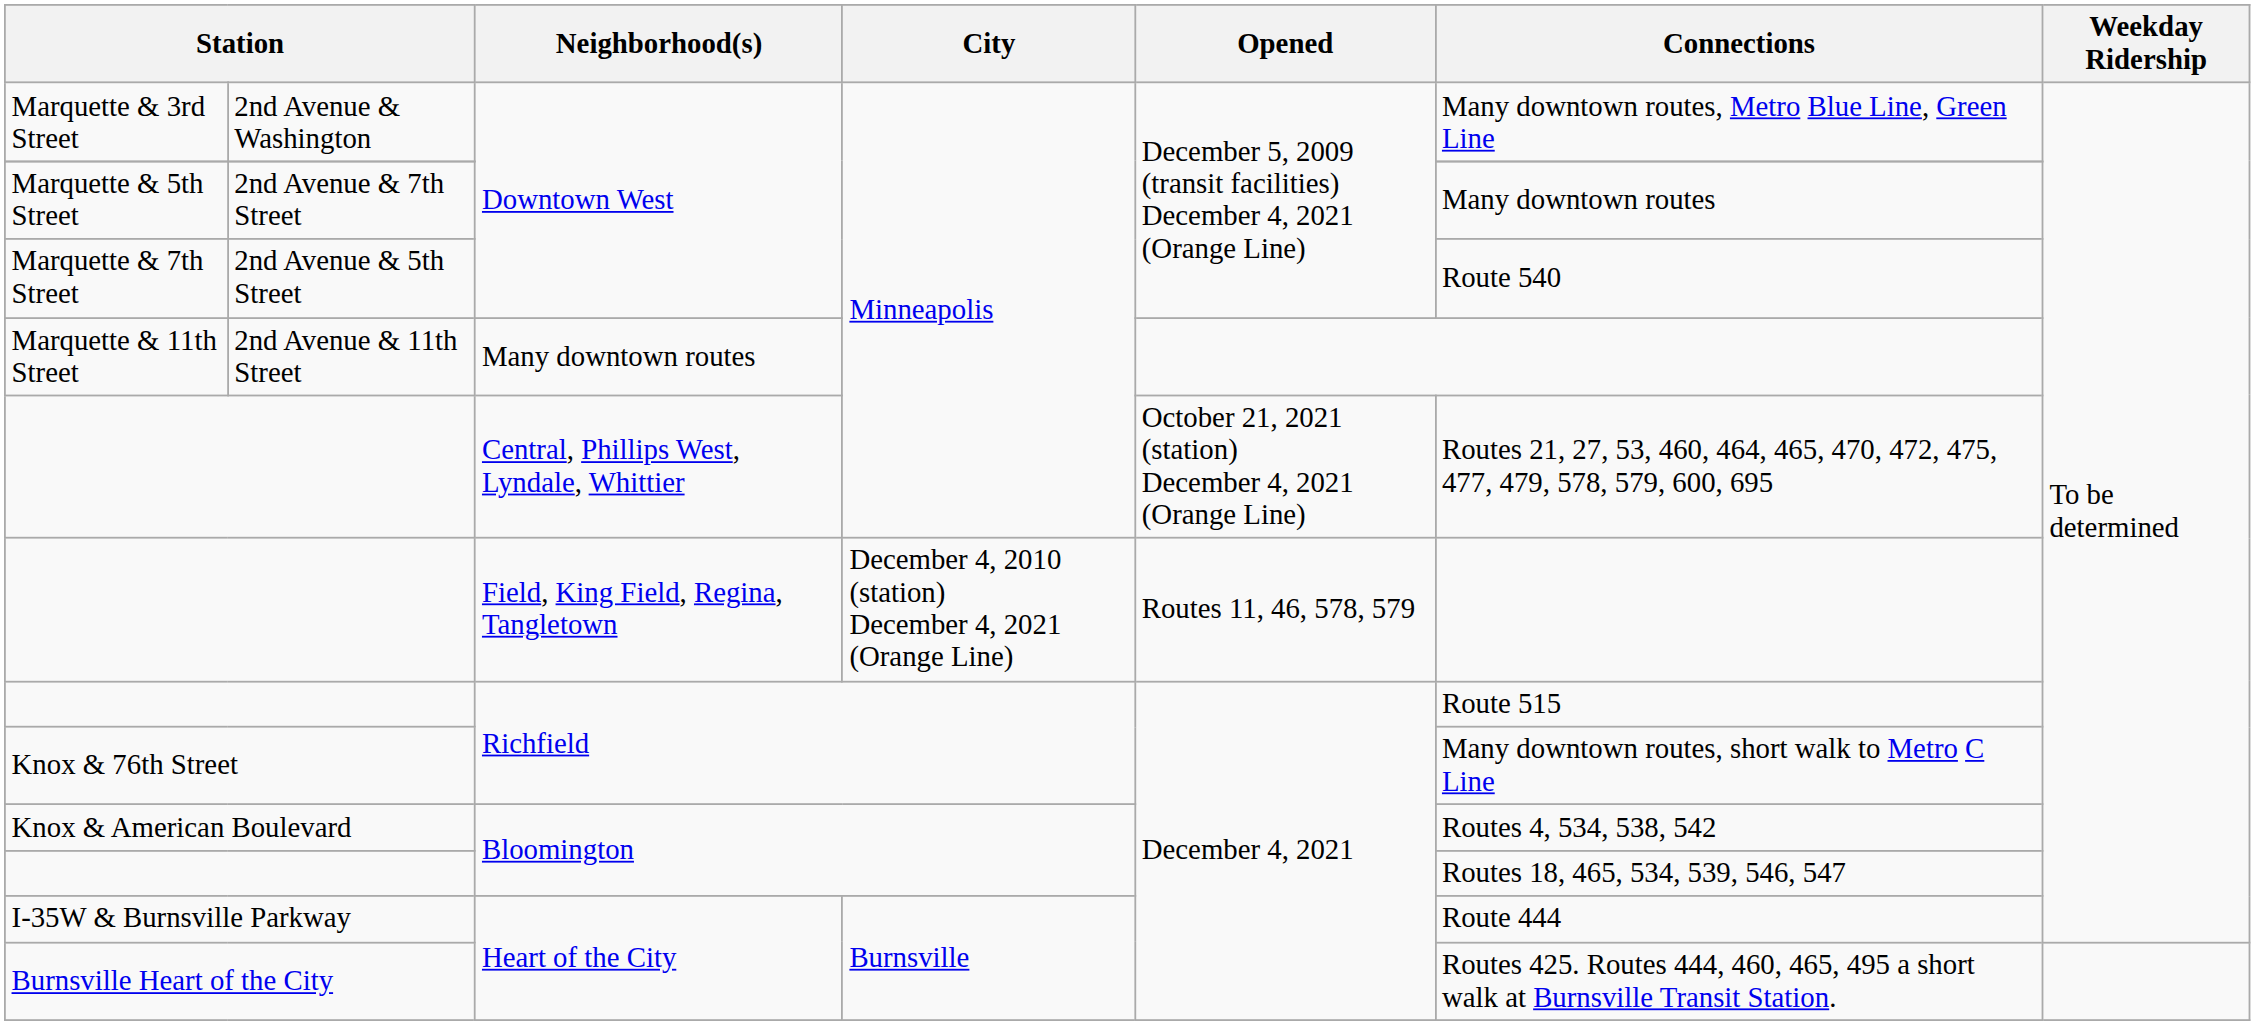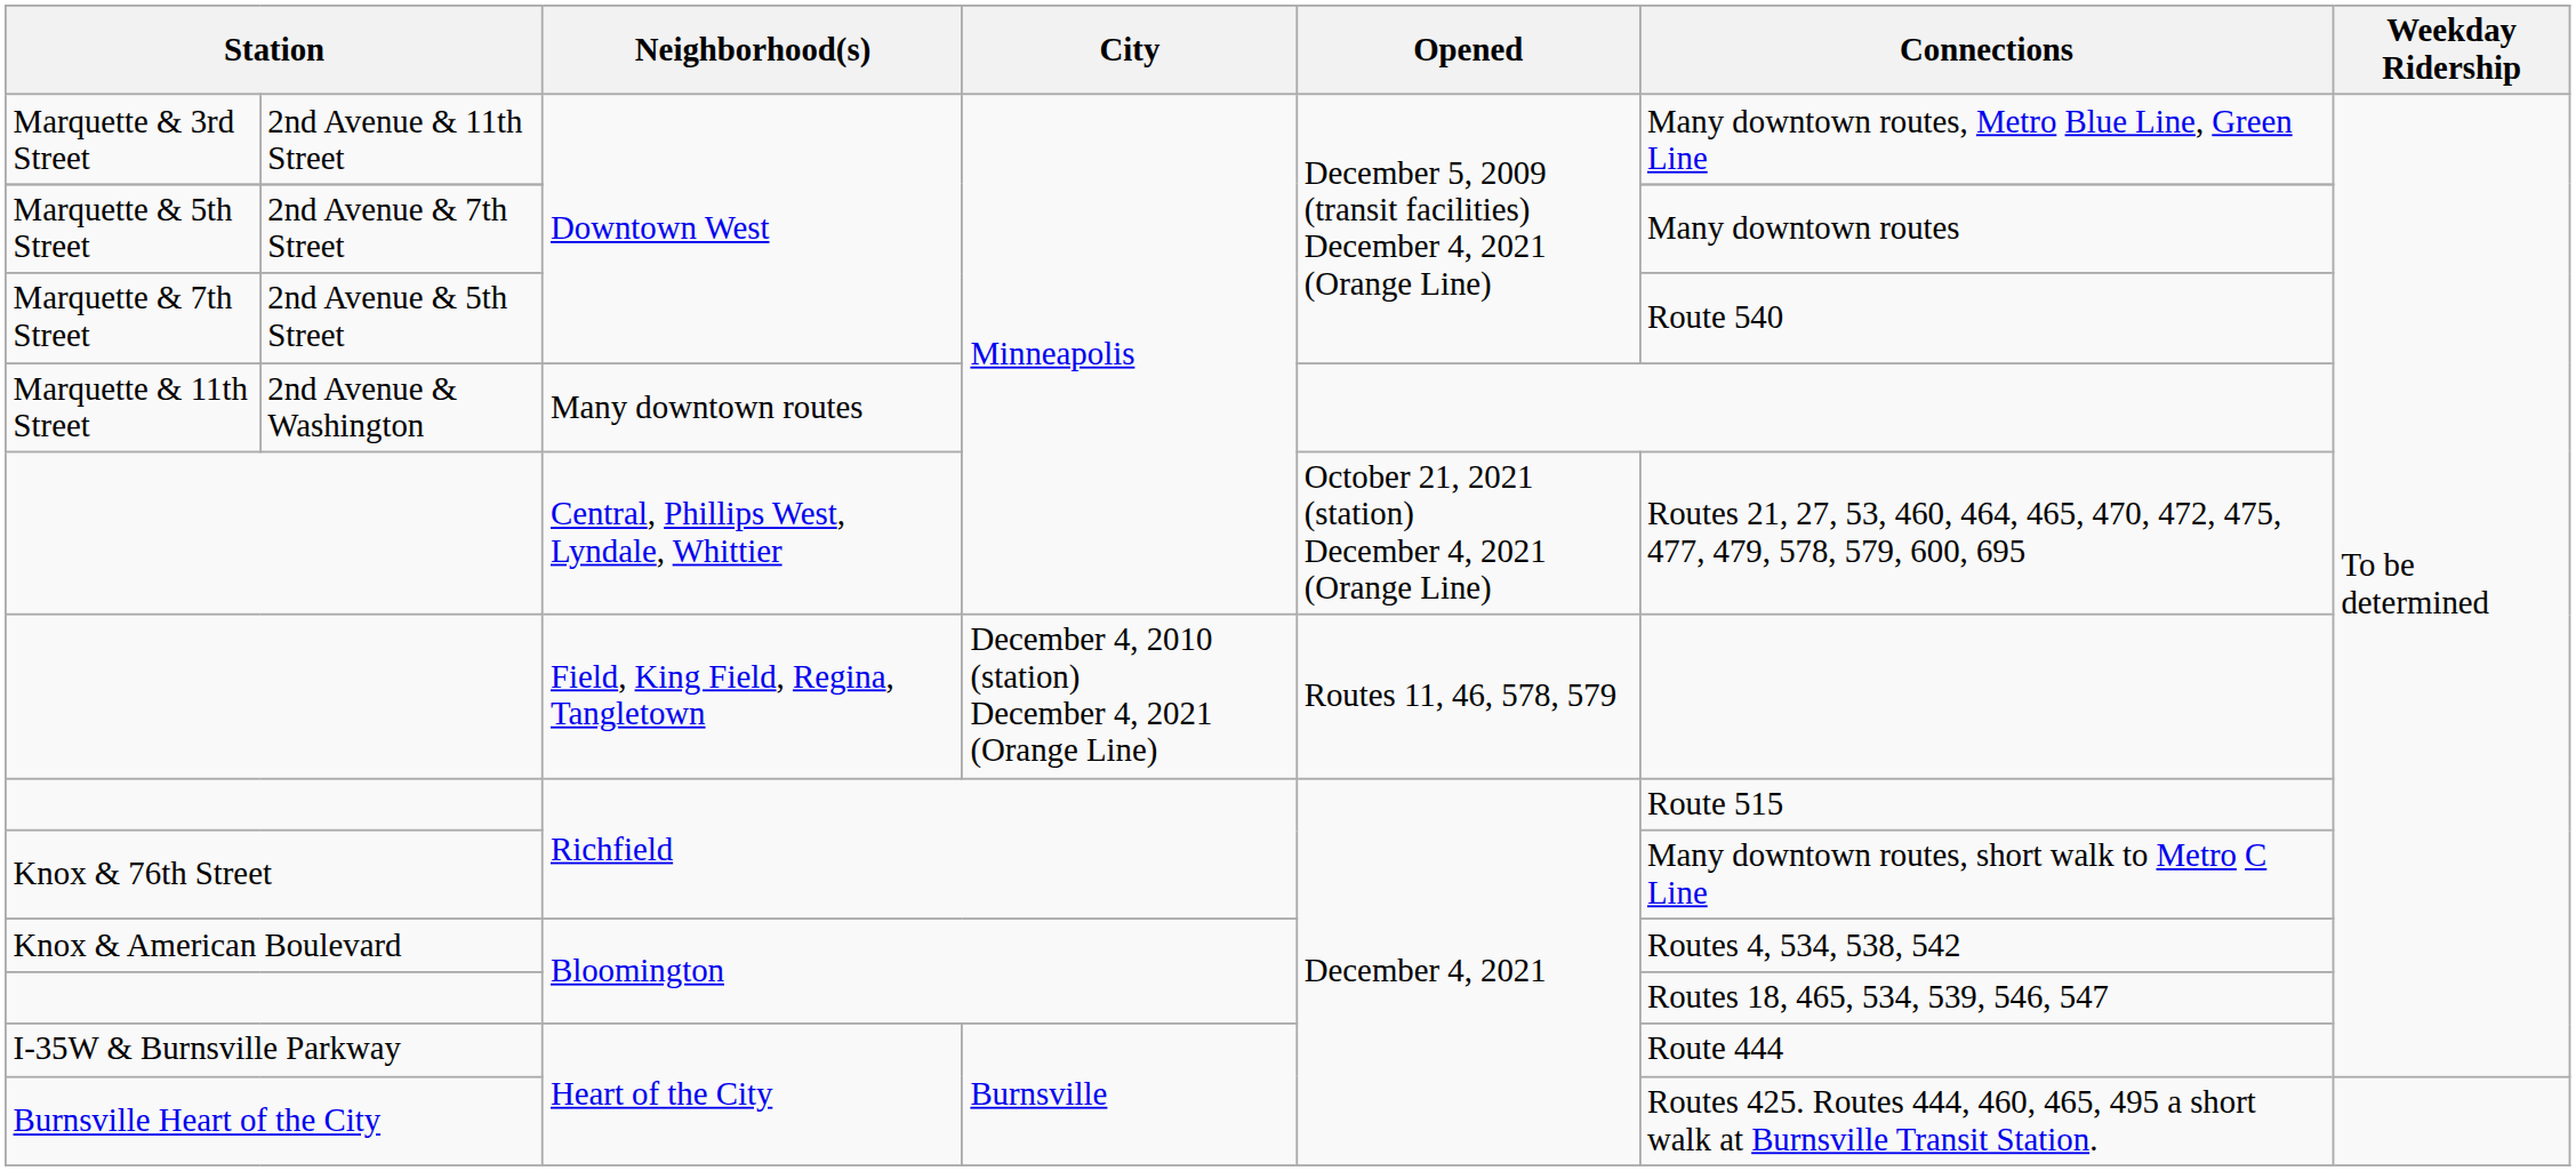Marquette & 3rd Street | column 2: 2nd Avenue & Washington -> 2nd Avenue & 11th Street
Marquette & 11th Street | column 2: 2nd Avenue & 11th Street -> 2nd Avenue & Washington
